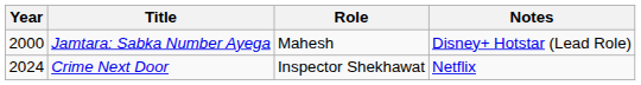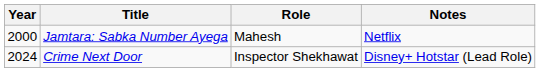Jamtara: Sabka Number Ayega | Notes: Disney+ Hotstar (Lead Role) -> Netflix
Crime Next Door | Notes: Netflix -> Disney+ Hotstar (Lead Role)
